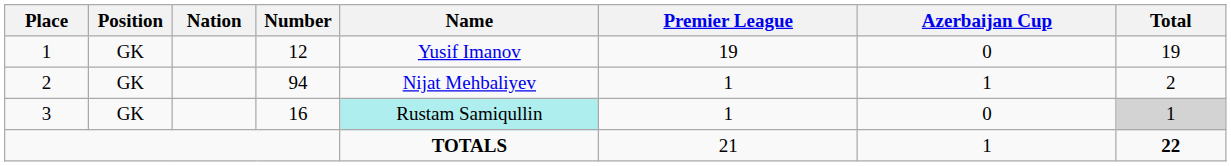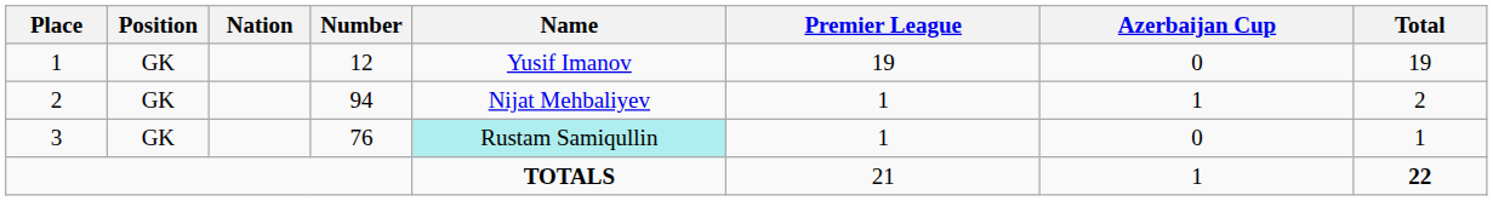3 | Number: 16 -> 76
3 | Total: lightgrey background -> no background
